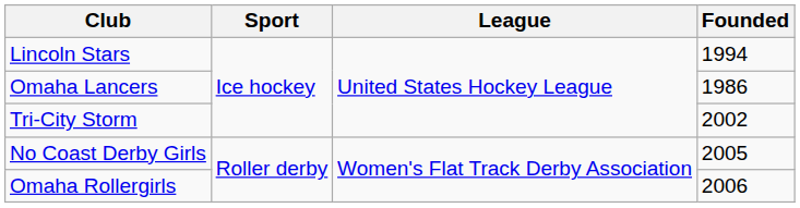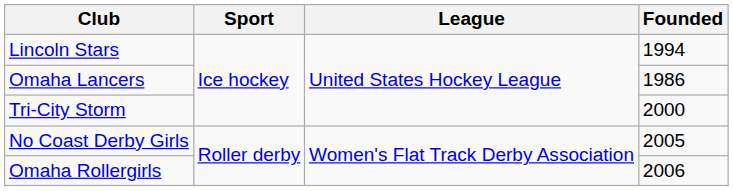Tri-City Storm | Founded: 2002 -> 2000
